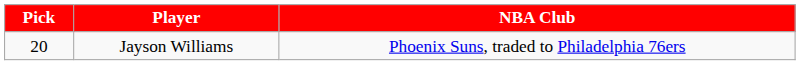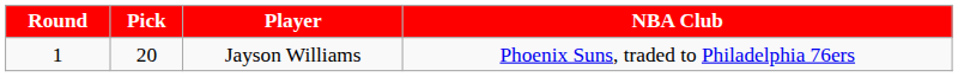+ column: Round | 1
